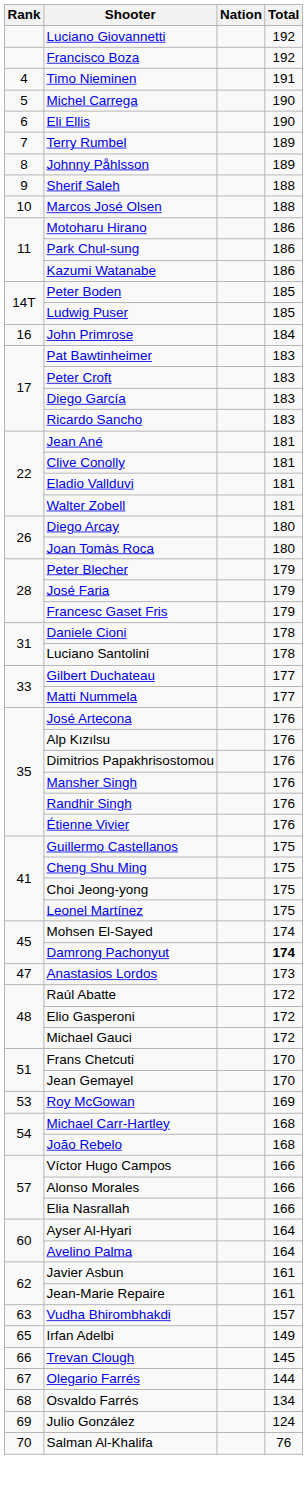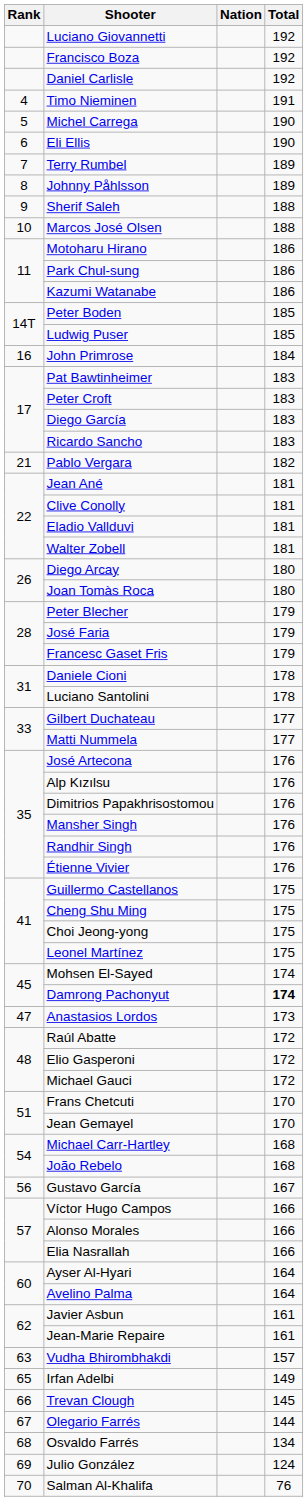+ row: Daniel Carlisle | 192
+ row: 21 | Pablo Vergara | 182
- row: 53 | Roy McGowan | 169
+ row: 56 | Gustavo García | 167
